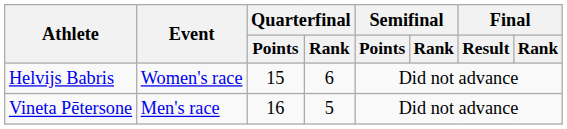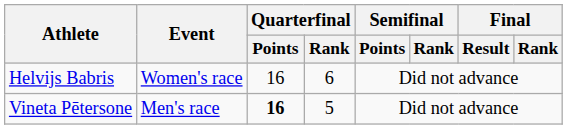Helvijs Babris | Quarterfinal / Points: 15 -> 16
Vineta Pētersone | Quarterfinal / Points: normal -> bold
